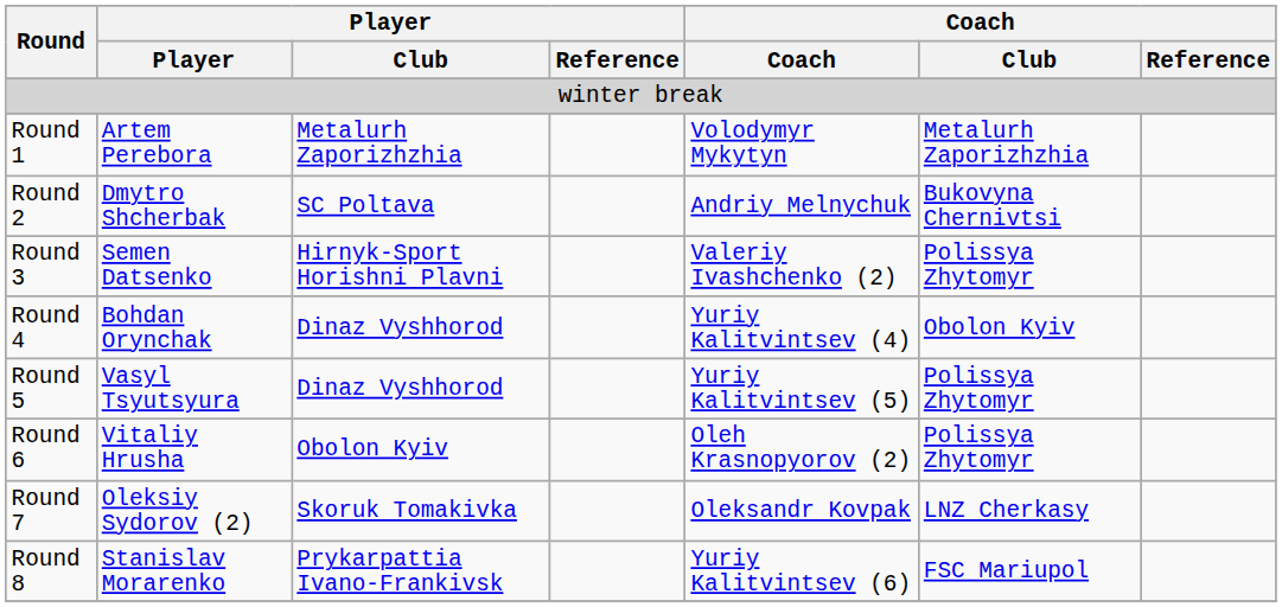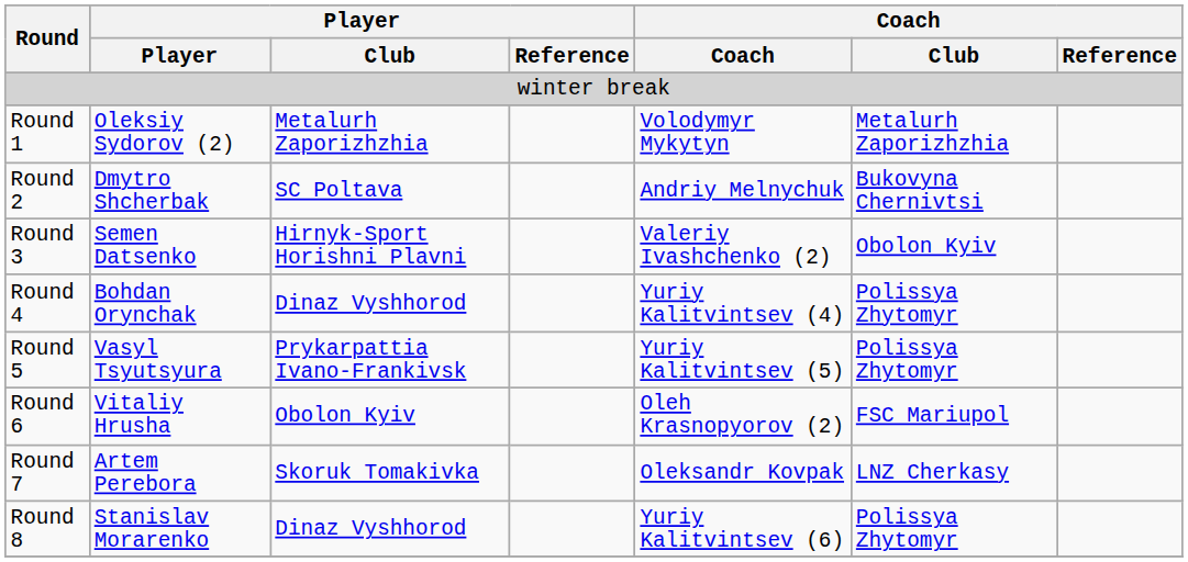Round 1 | Player: Artem Perebora -> Oleksiy Sydorov (2)
Round 3 | Coach / Club: Polissya Zhytomyr -> Obolon Kyiv
Round 4 | Coach / Club: Obolon Kyiv -> Polissya Zhytomyr
Round 5 | Player / Club: Dinaz Vyshhorod -> Prykarpattia Ivano-Frankivsk
Round 6 | Coach / Club: Polissya Zhytomyr -> FSC Mariupol
Round 7 | Player: Oleksiy Sydorov (2) -> Artem Perebora
Round 8 | Player / Club: Prykarpattia Ivano-Frankivsk -> Dinaz Vyshhorod
Round 8 | Coach / Club: FSC Mariupol -> Polissya Zhytomyr
